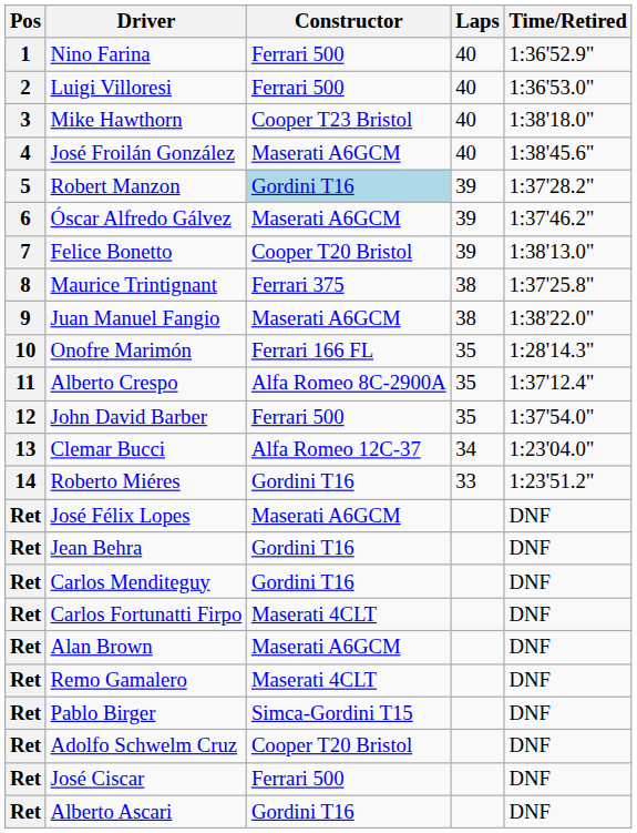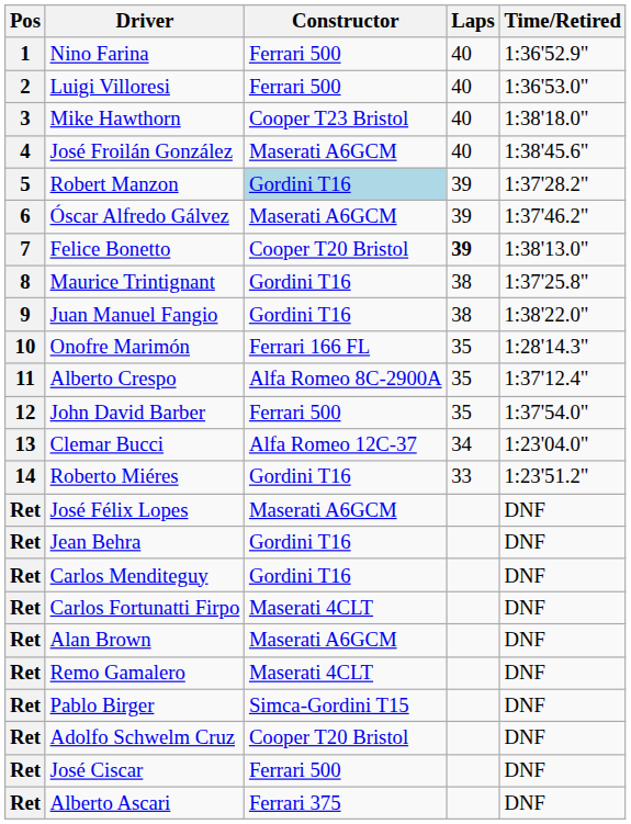Felice Bonetto | Laps: normal -> bold
Maurice Trintignant | Constructor: Ferrari 375 -> Gordini T16
Juan Manuel Fangio | Constructor: Maserati A6GCM -> Gordini T16
Alberto Ascari | Constructor: Gordini T16 -> Ferrari 375
